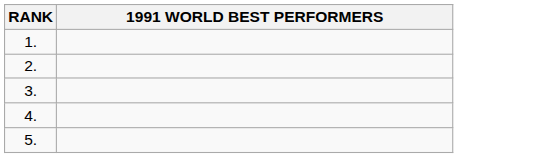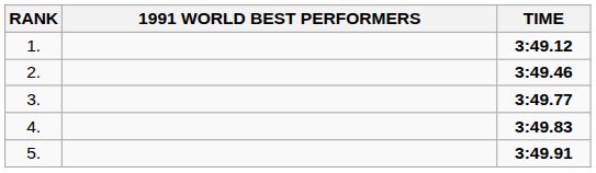+ column: TIME | 3:49.12 | 3:49.46 | 3:49.77 | 3:49.83 | 3:49.91
